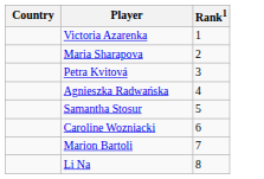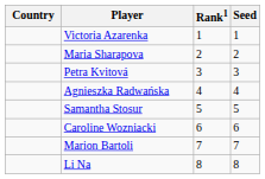+ column: Seed | 1 | 2 | 3 | 4 | 5 | 6 | 7 | 8
